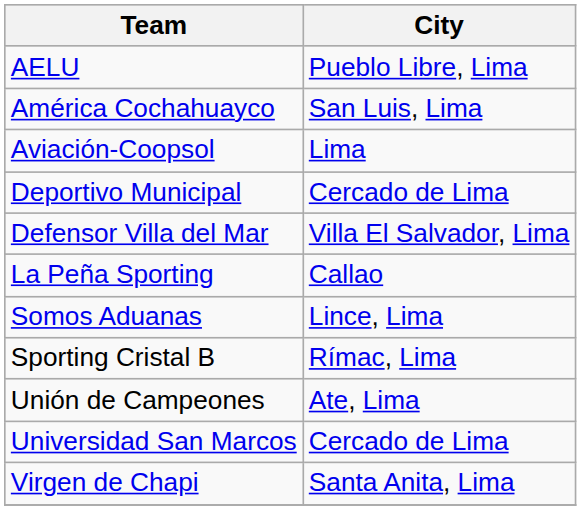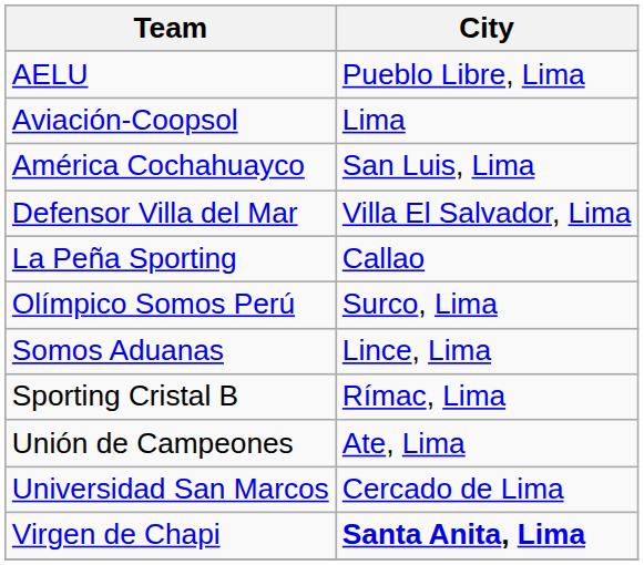rows swapped: América Cochahuayco <-> Aviación-Coopsol
- row: Deportivo Municipal | Cercado de Lima
+ row: Olímpico Somos Perú | Surco, Lima
Virgen de Chapi | City: normal -> bold
